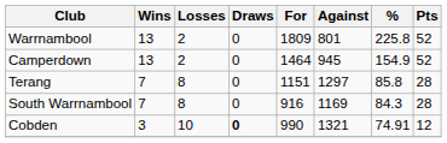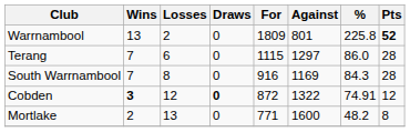Warrnambool | Pts: normal -> bold
- row: Camperdown | 13 | 2 | 0 | 1464 | 945 | 154.9 | 52
Terang | Losses: 8 -> 6
Terang | For: 1151 -> 1115
Terang | %: 85.8 -> 86.0
Cobden | Wins: normal -> bold
Cobden | Losses: 10 -> 12
Cobden | For: 990 -> 872
Cobden | Against: 1321 -> 1322
+ row: Mortlake | 2 | 13 | 0 | 771 | 1600 | 48.2 | 8
